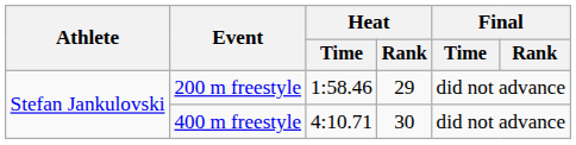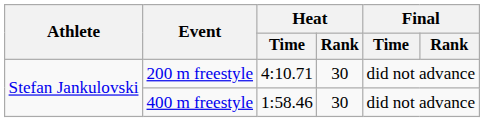200 m freestyle | Heat / Time: 1:58.46 -> 4:10.71
200 m freestyle | Heat / Rank: 29 -> 30
400 m freestyle | Heat / Time: 4:10.71 -> 1:58.46
